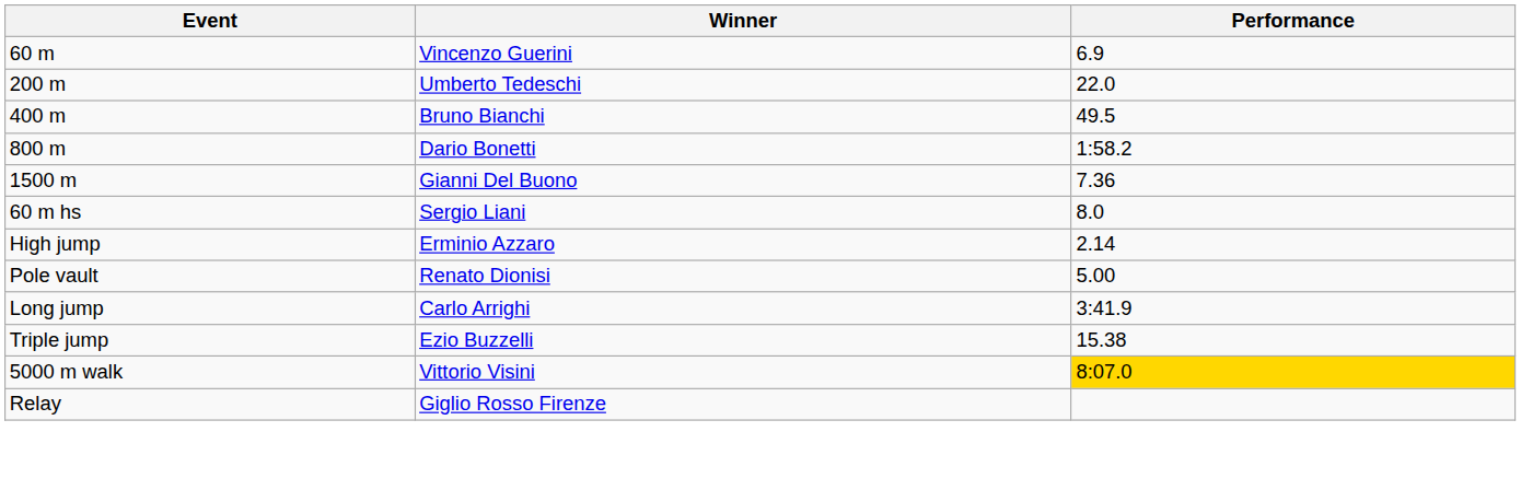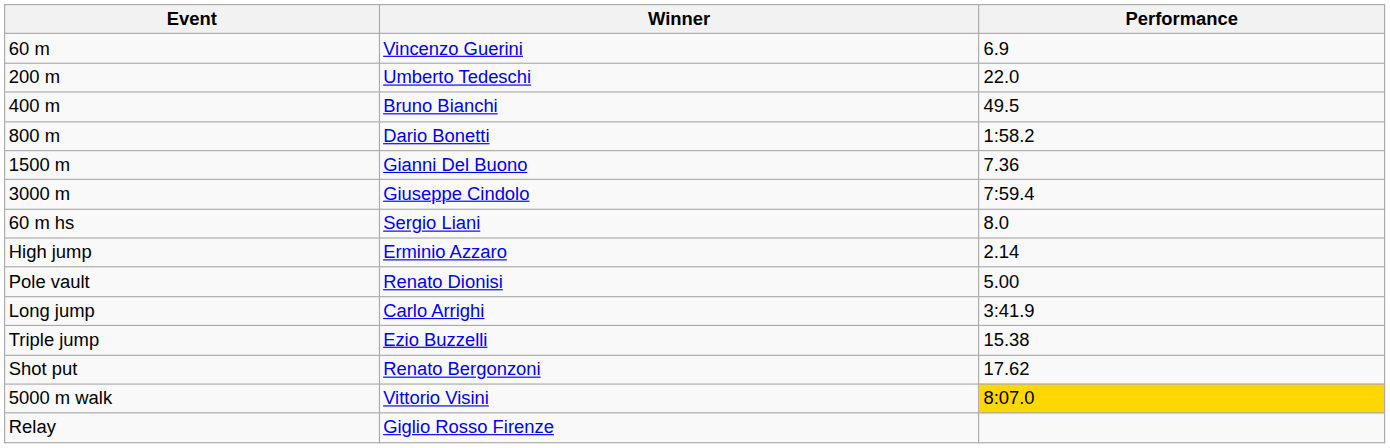+ row: 3000 m | Giuseppe Cindolo | 7:59.4
+ row: Shot put | Renato Bergonzoni | 17.62
